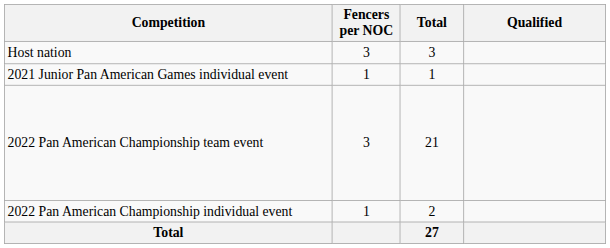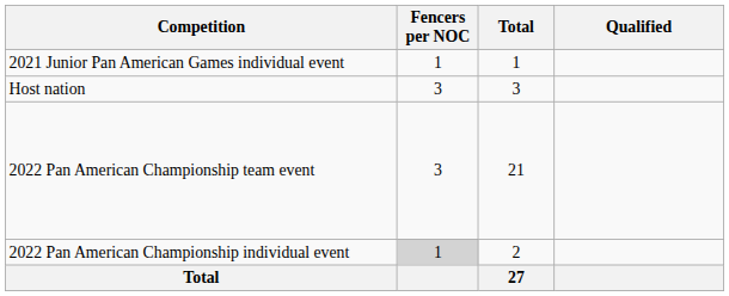rows swapped: Host nation <-> 2021 Junior Pan American Games individual event
2022 Pan American Championship individual event | Fencers per NOC: no background -> lightgrey background
